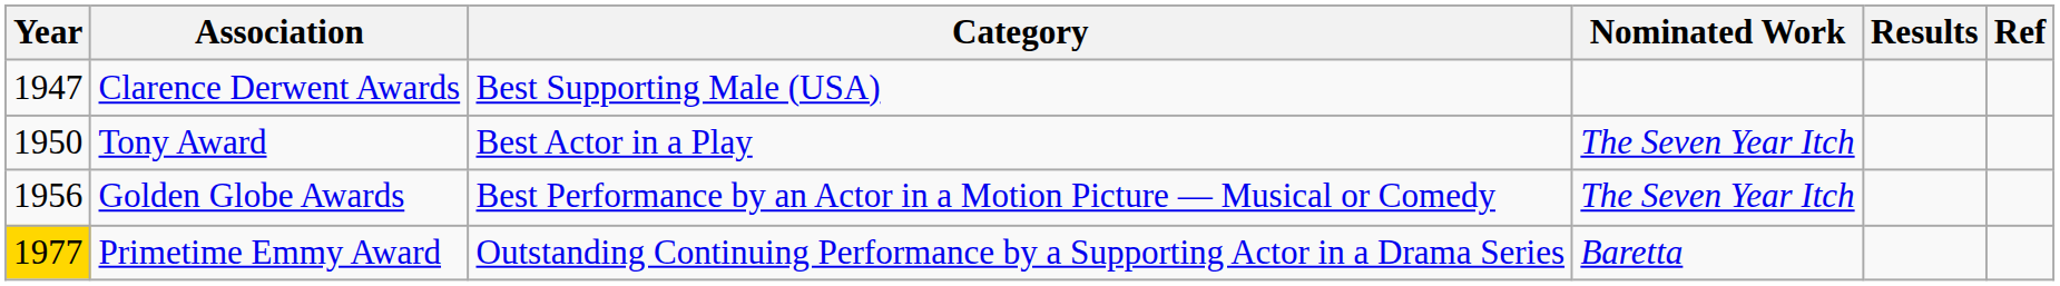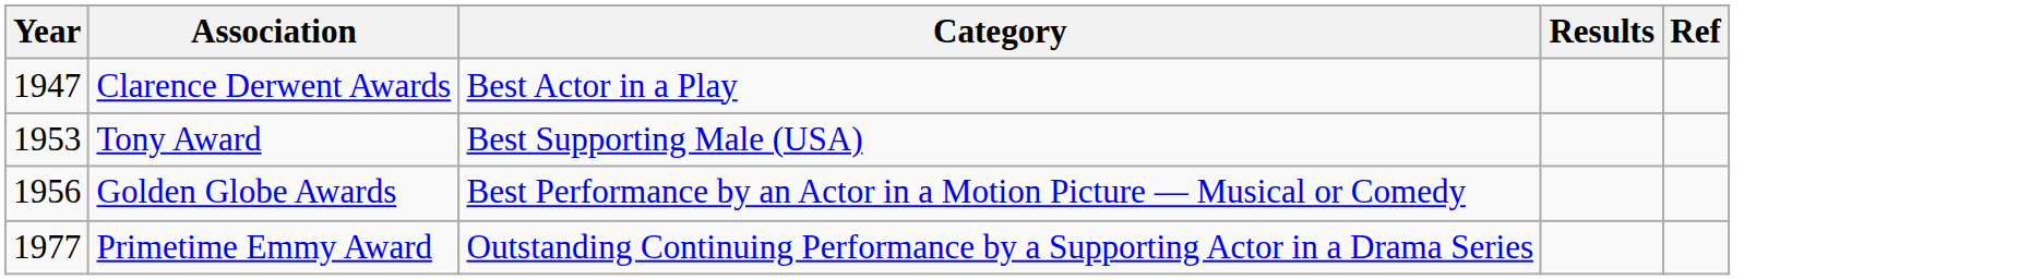- column: Nominated Work | The Seven Year Itch | The Seven Year Itch | Baretta
Clarence Derwent Awards | Category: Best Supporting Male (USA) -> Best Actor in a Play
Tony Award | Year: 1950 -> 1953
Tony Award | Category: Best Actor in a Play -> Best Supporting Male (USA)
Primetime Emmy Award | Year: gold background -> no background
